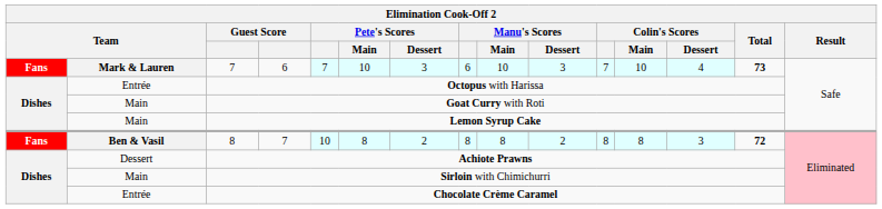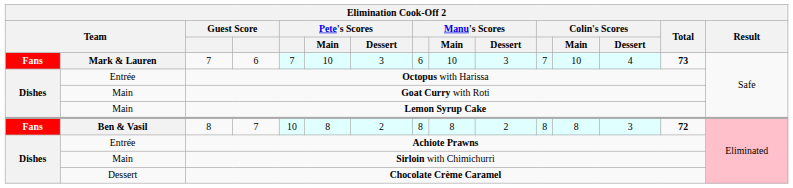Achiote Prawns | column 2: Dessert -> Entrée
Chocolate Crème Caramel | column 2: Entrée -> Dessert
